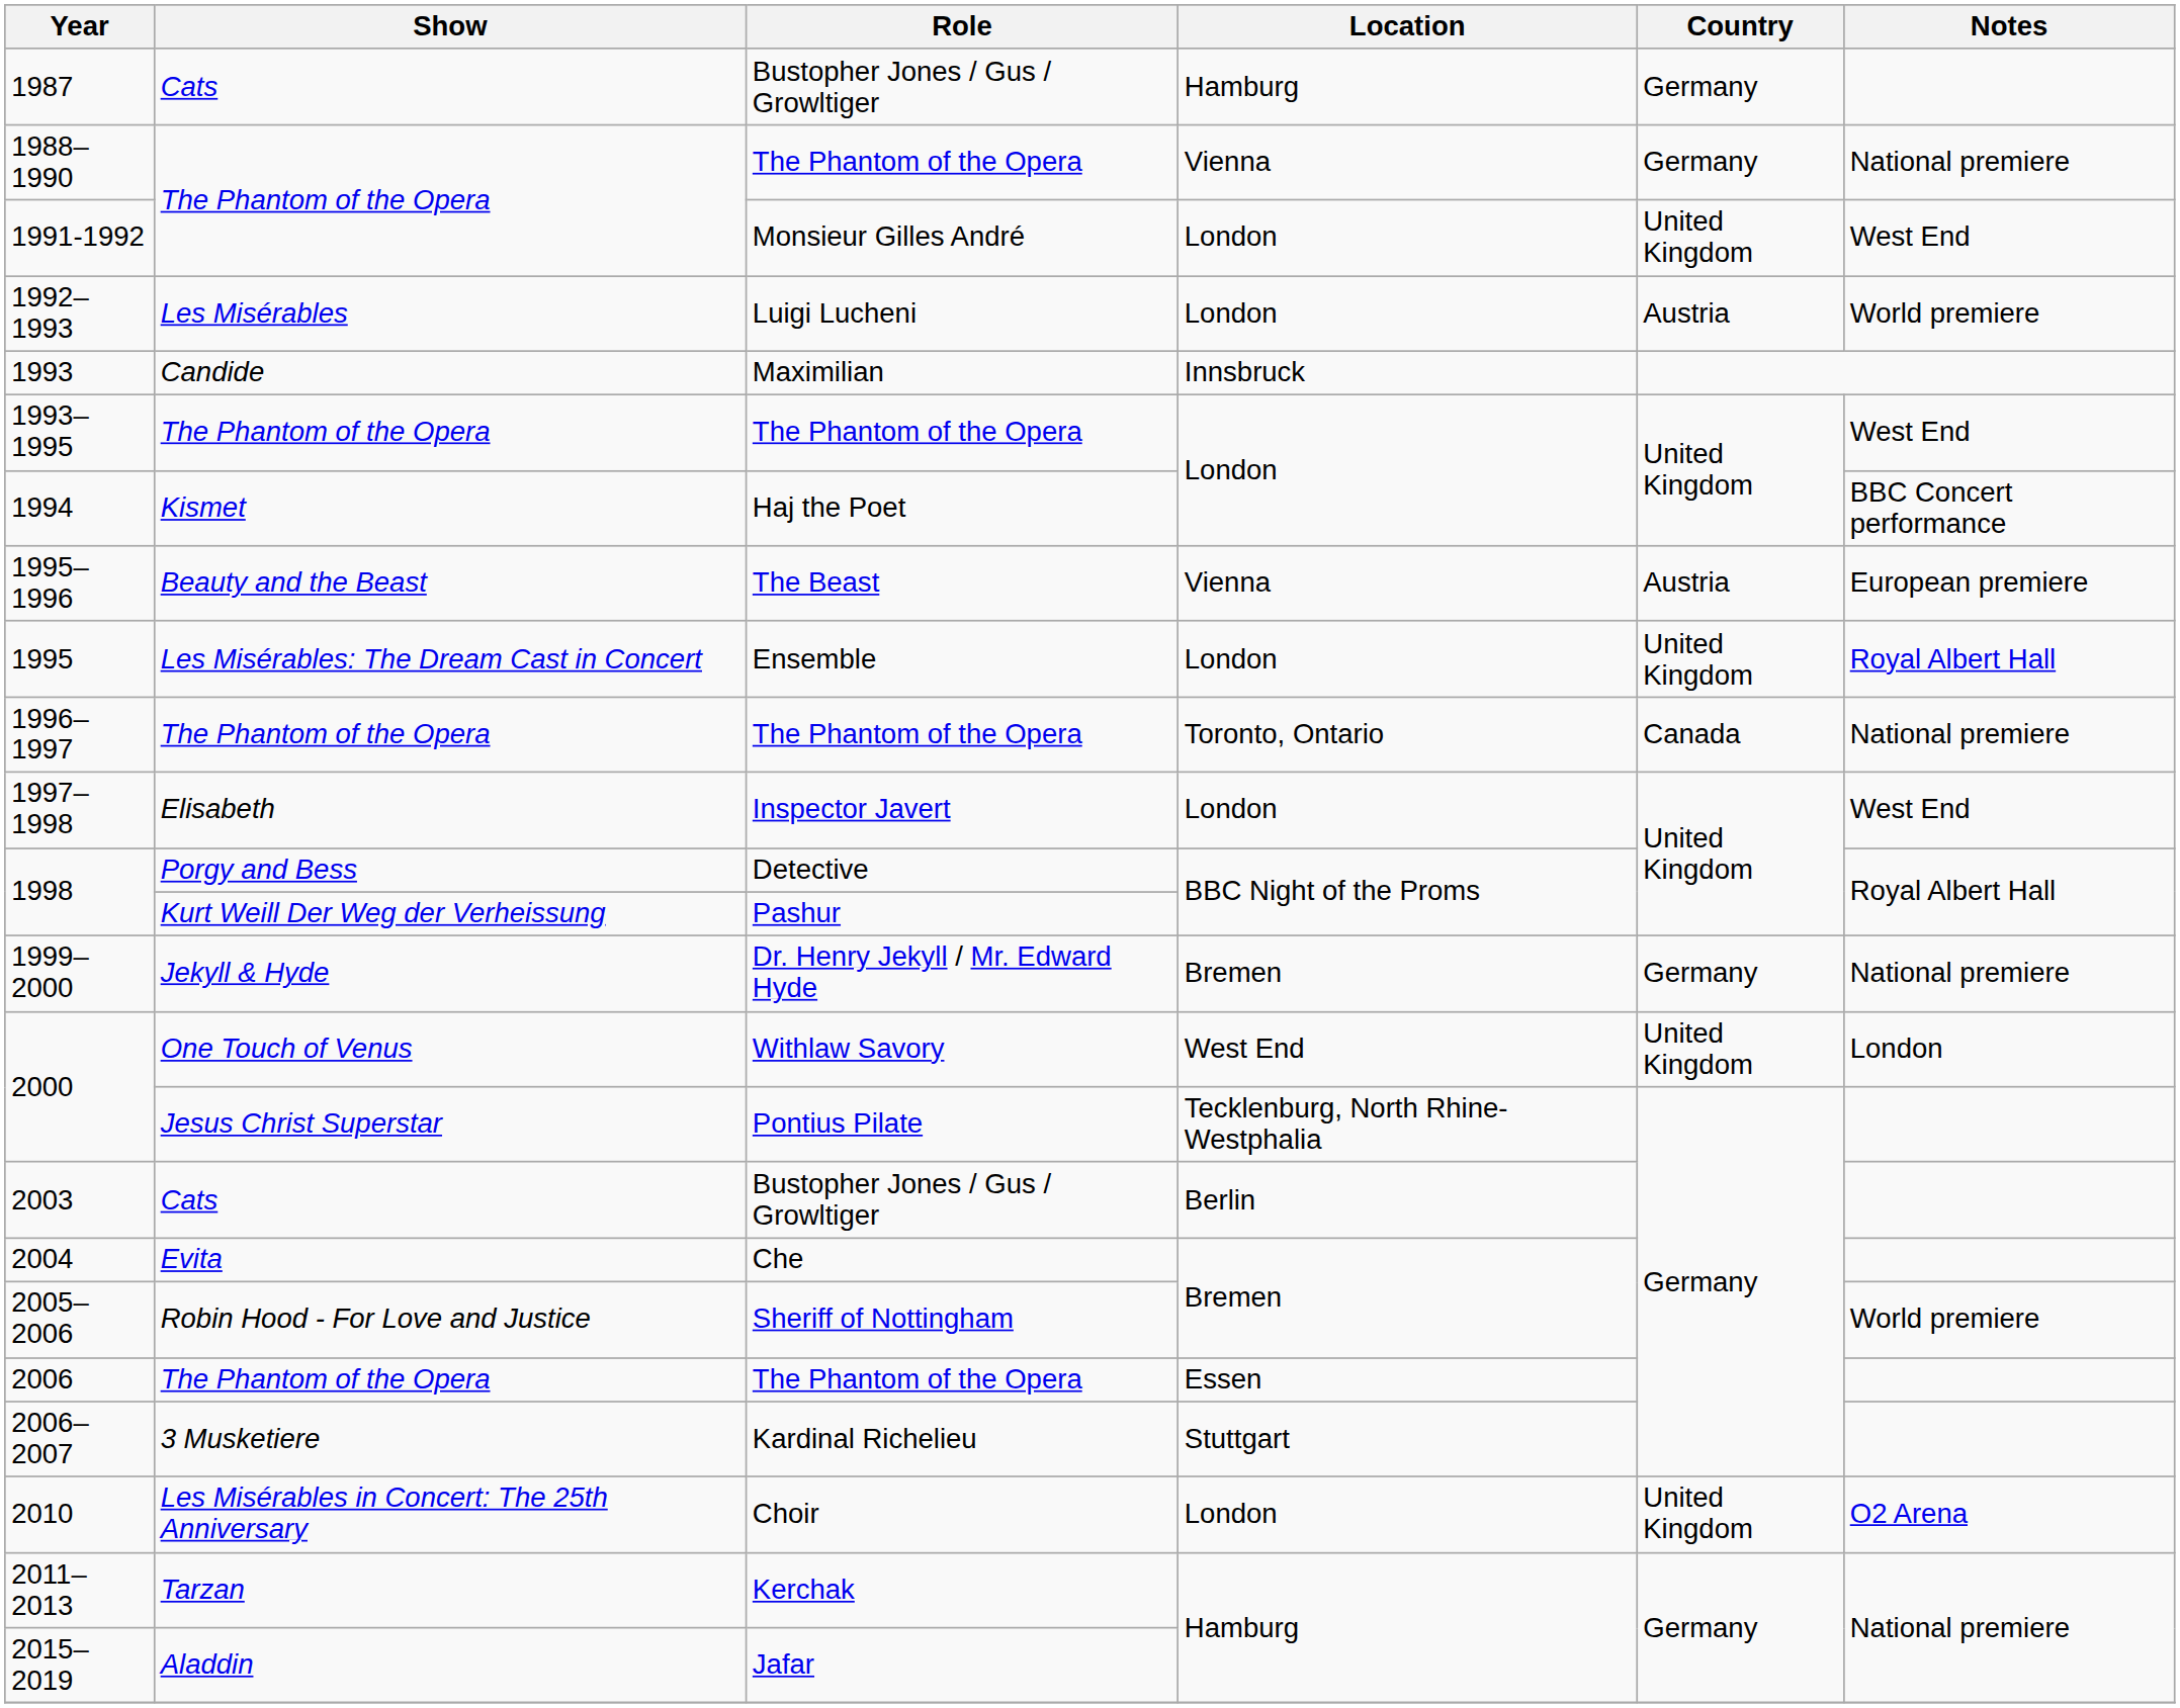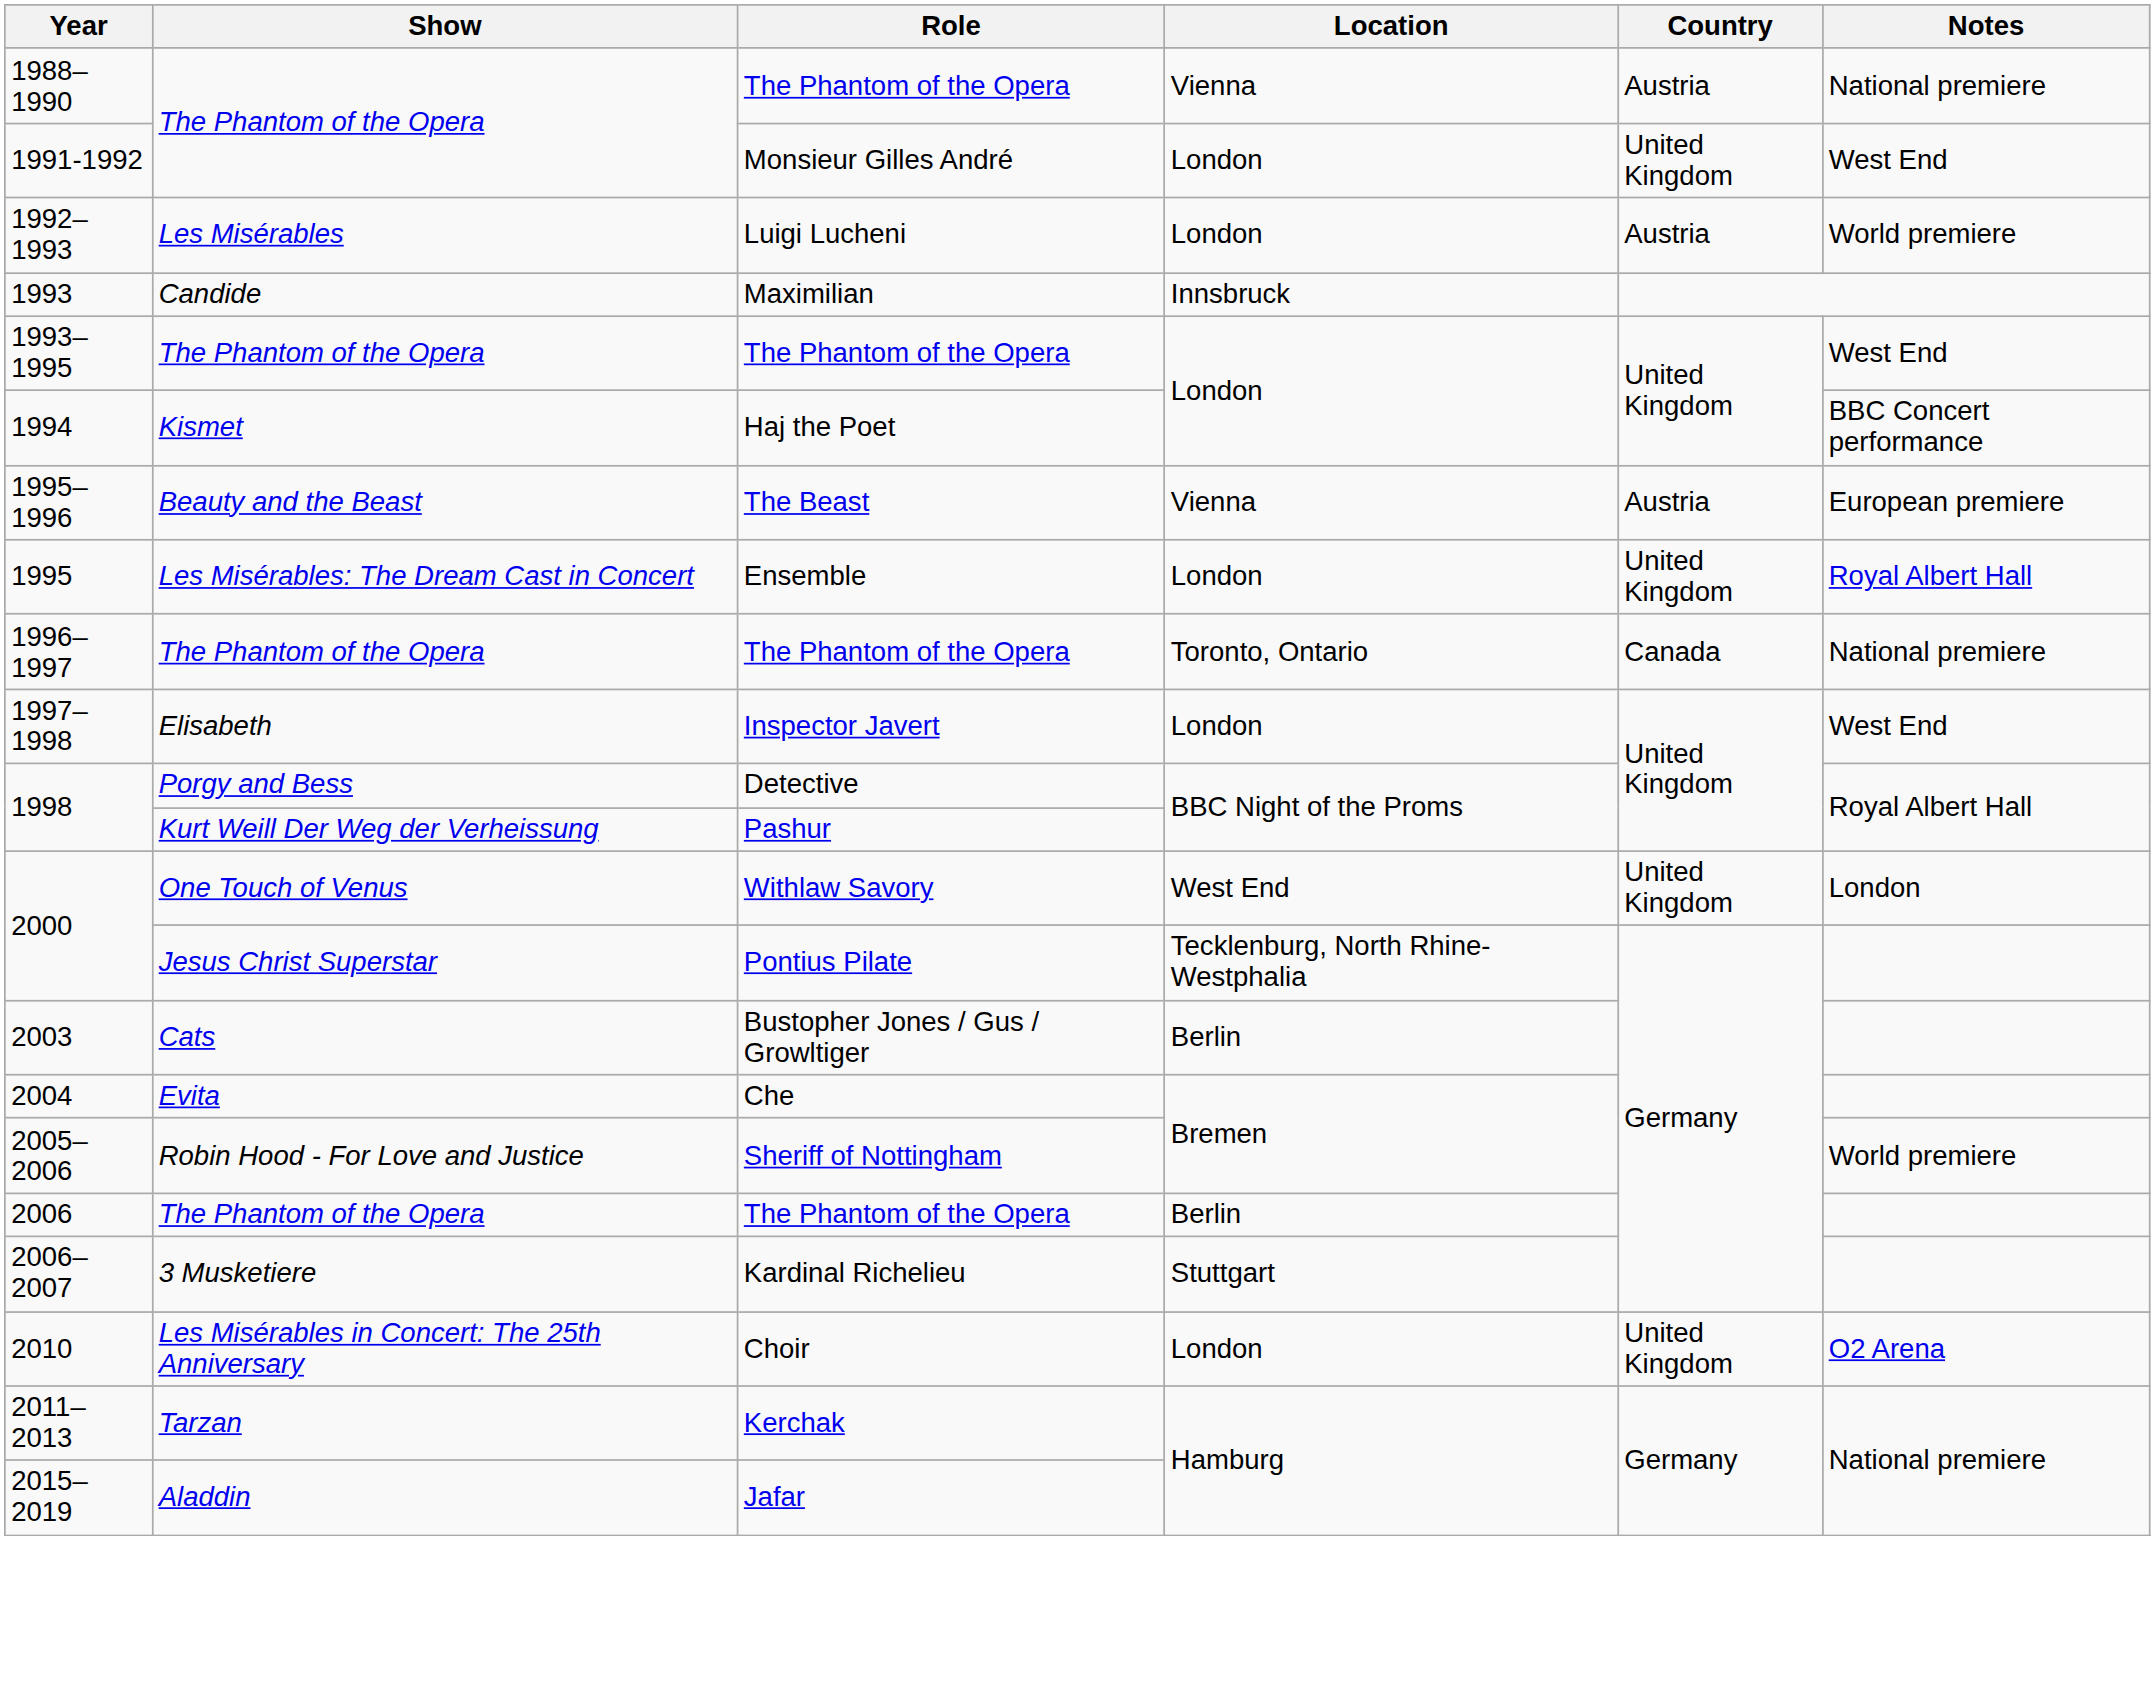- row: 1987 | Cats | Bustopher Jones / Gus / Growltiger | Hamburg | Germany
1988–1990 | Country: Germany -> Austria
- row: 1999–2000 | Jekyll & Hyde | Dr. Henry Jekyll / Mr. Edward Hyde | Bremen | Germany | National premiere
2006 | Location: Essen -> Berlin
